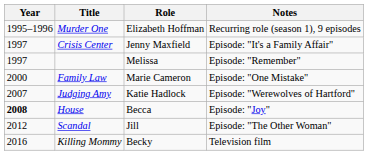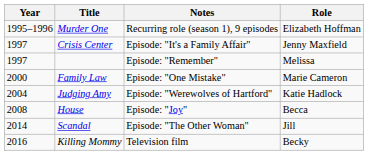columns swapped: Role <-> Notes
Judging Amy | Year: 2007 -> 2004
House | Year: bold -> normal
Scandal | Year: 2012 -> 2014
